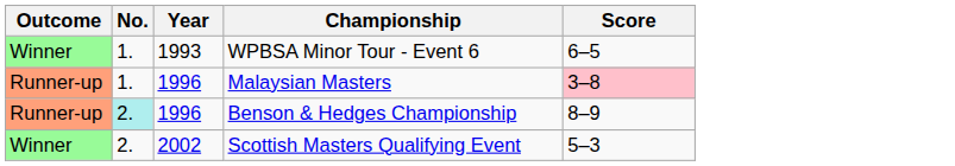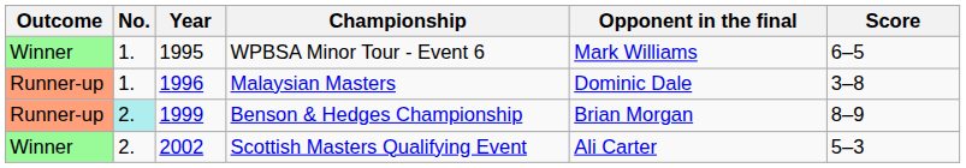+ column: Opponent in the final | Mark Williams | Dominic Dale | Brian Morgan | Ali Carter
WPBSA Minor Tour - Event 6 | Year: 1993 -> 1995
Malaysian Masters | Score: pink background -> no background
Benson & Hedges Championship | Year: 1996 -> 1999
